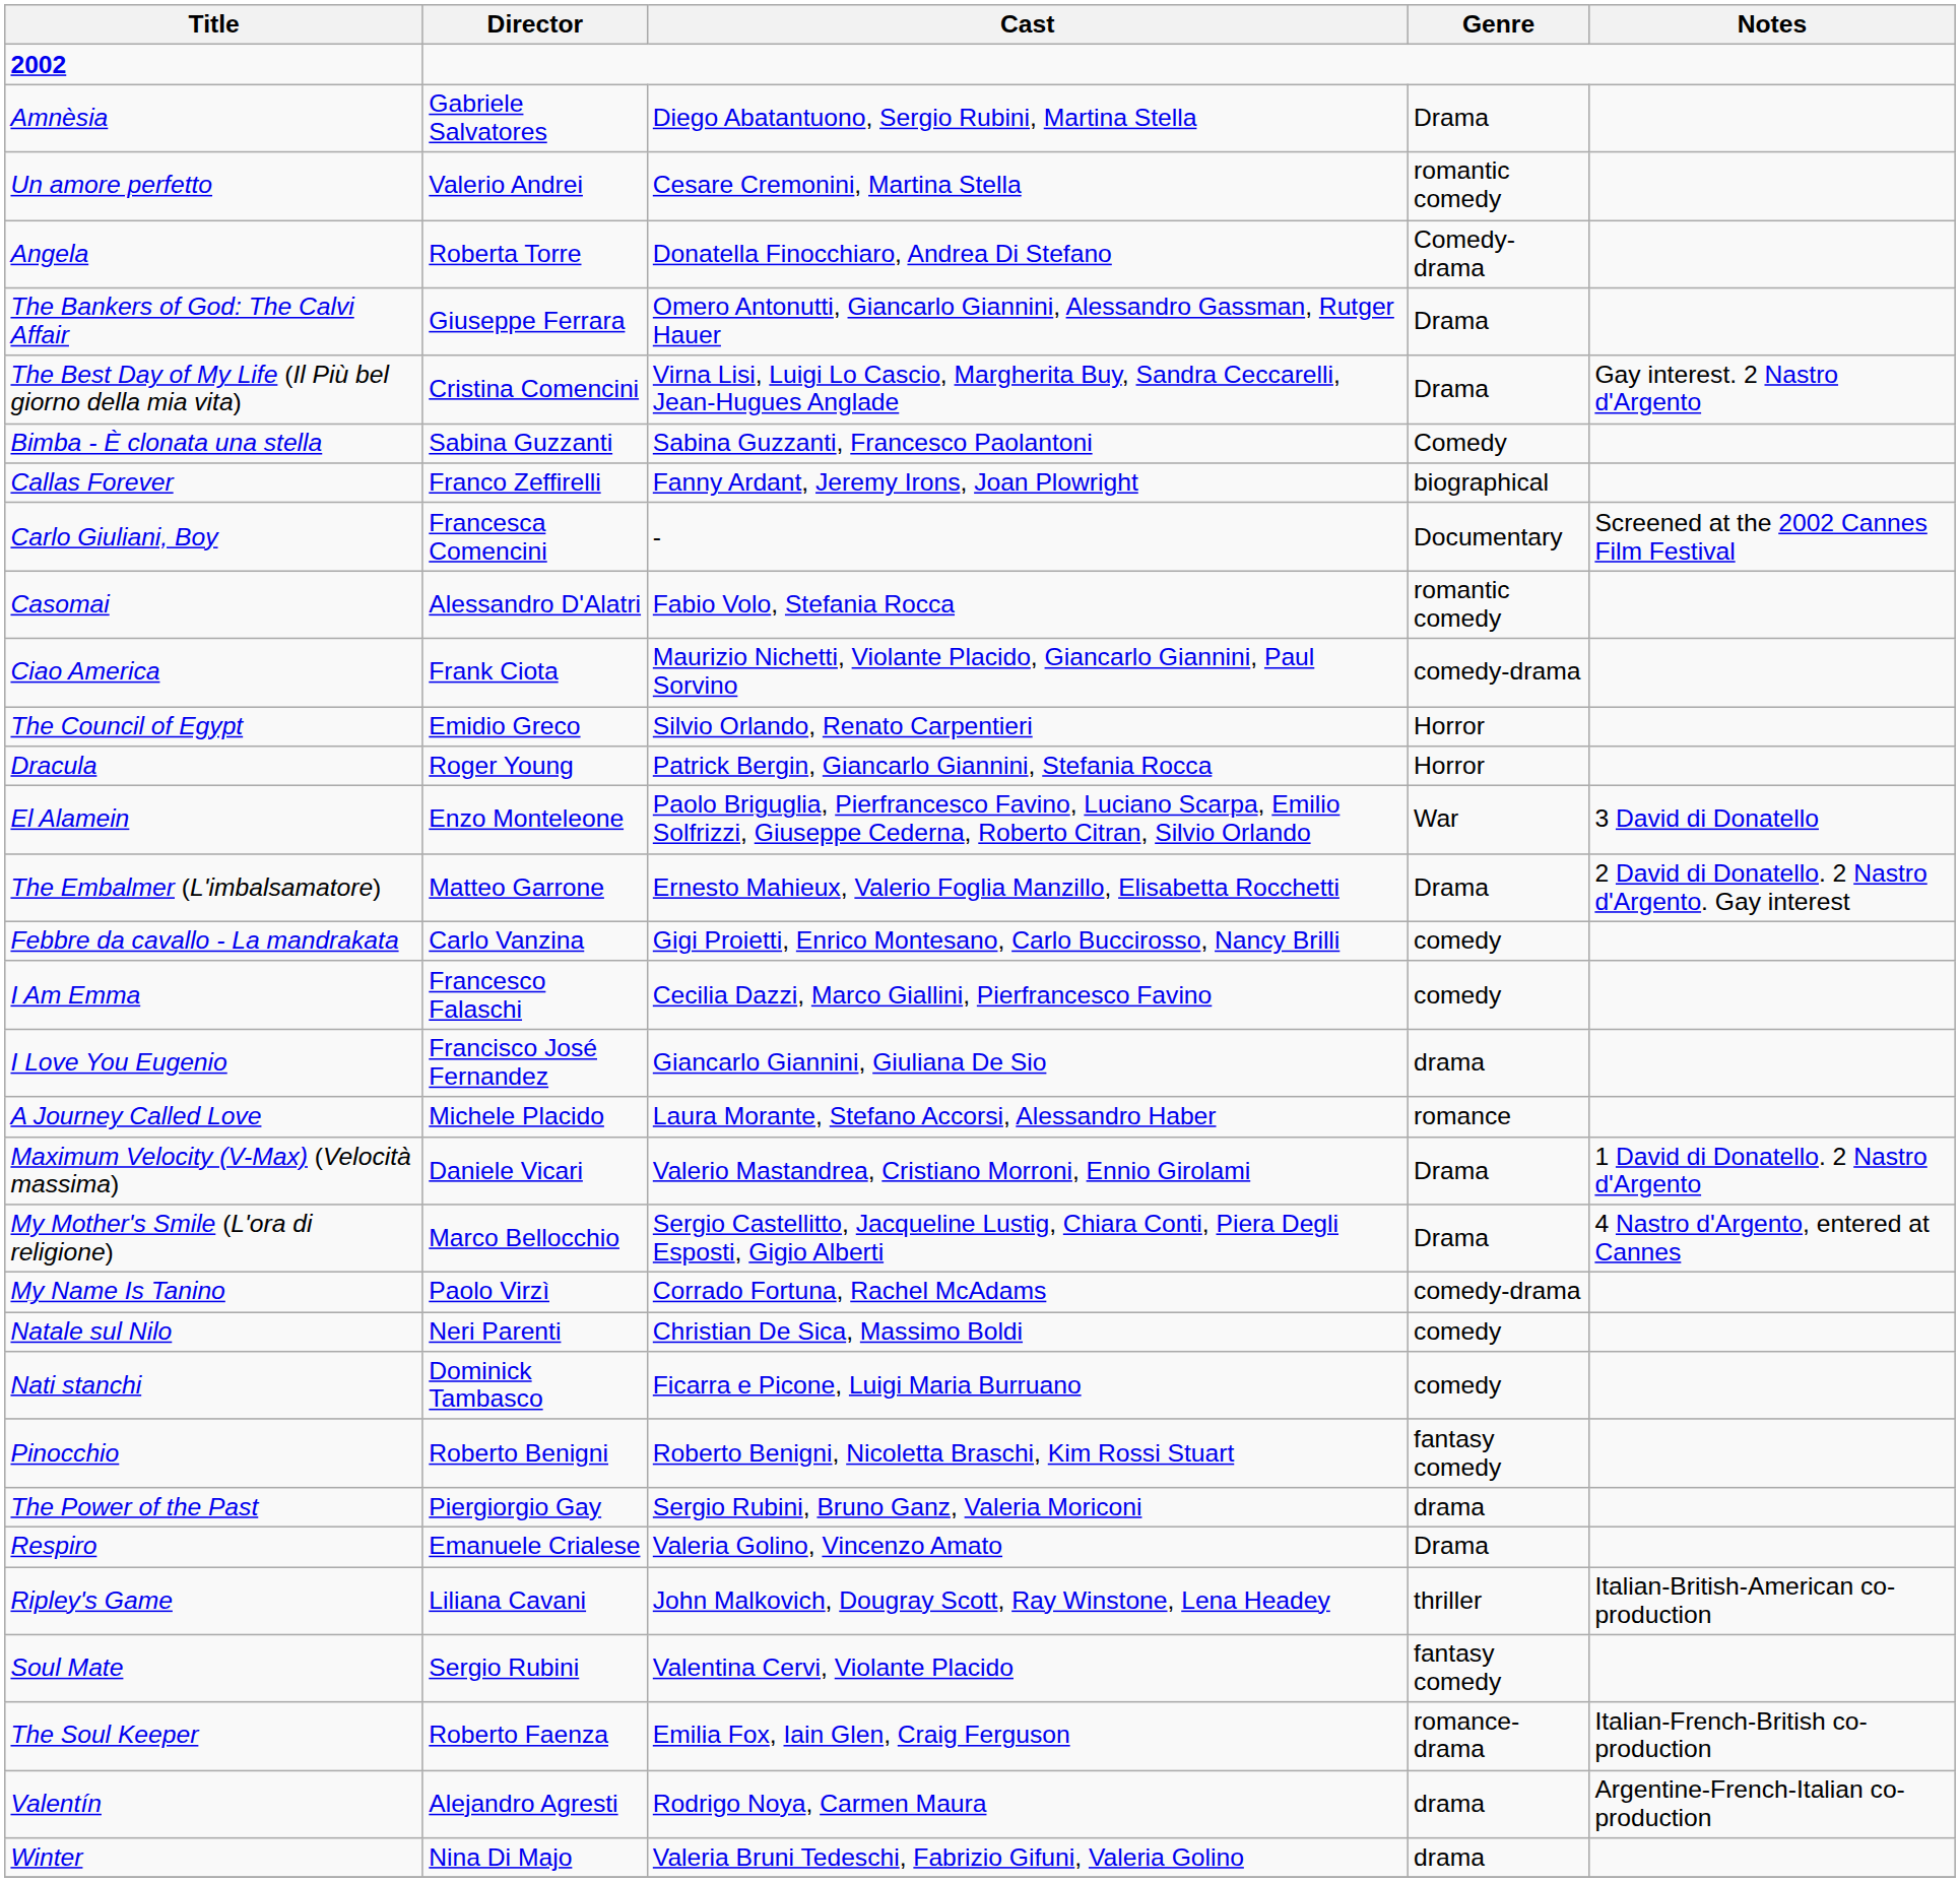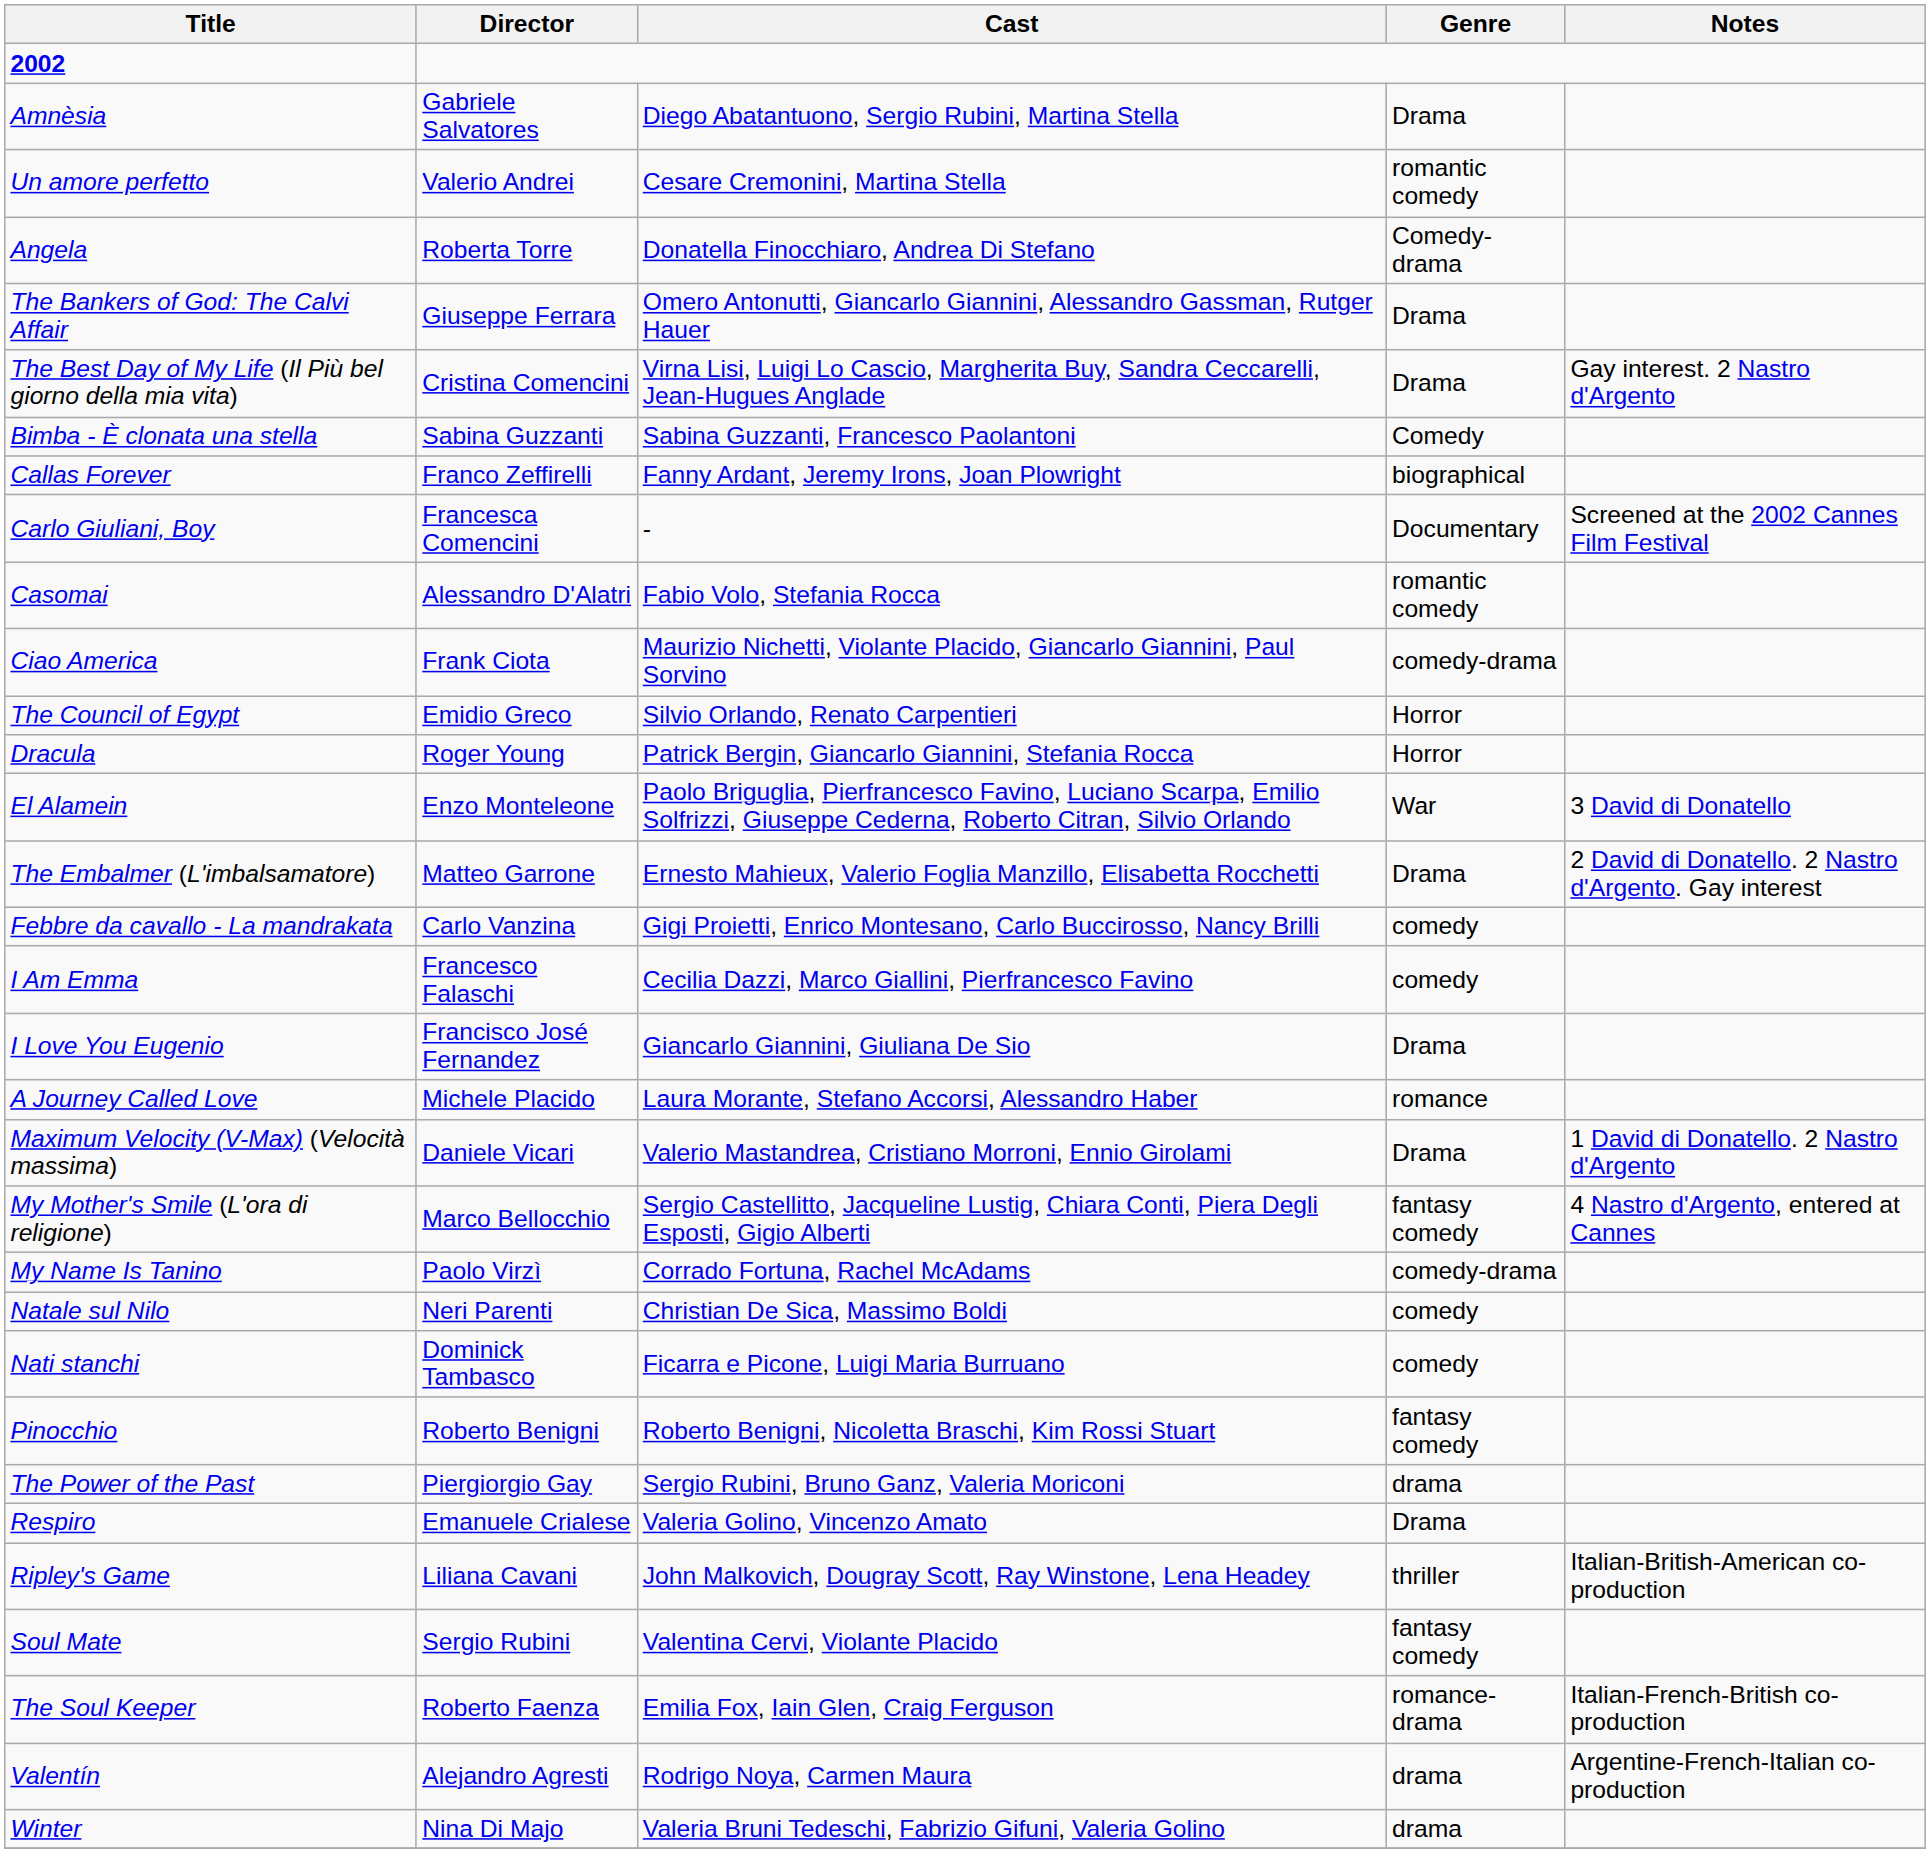I Love You Eugenio | Genre: drama -> Drama
My Mother's Smile (L'ora di religione) | Genre: Drama -> fantasy comedy
